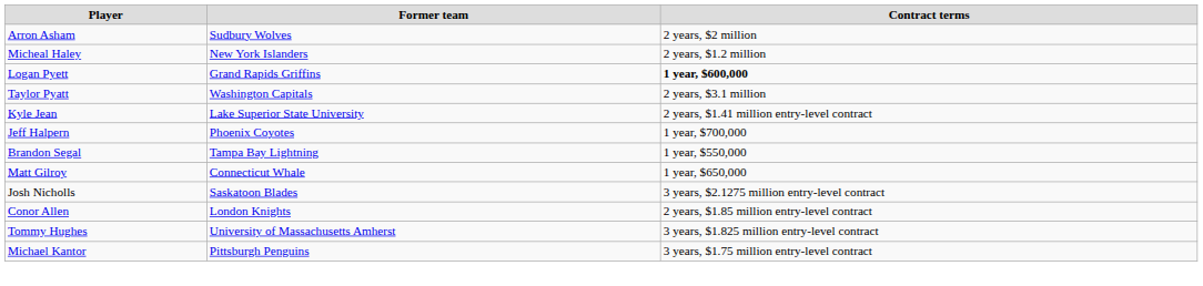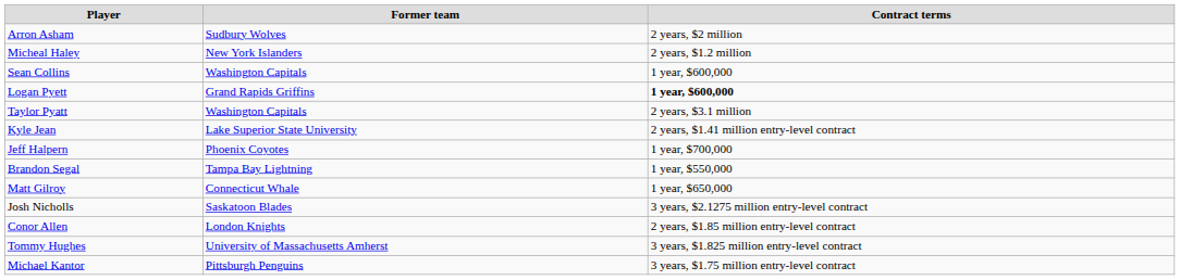+ row: Sean Collins | Washington Capitals | 1 year, $600,000
